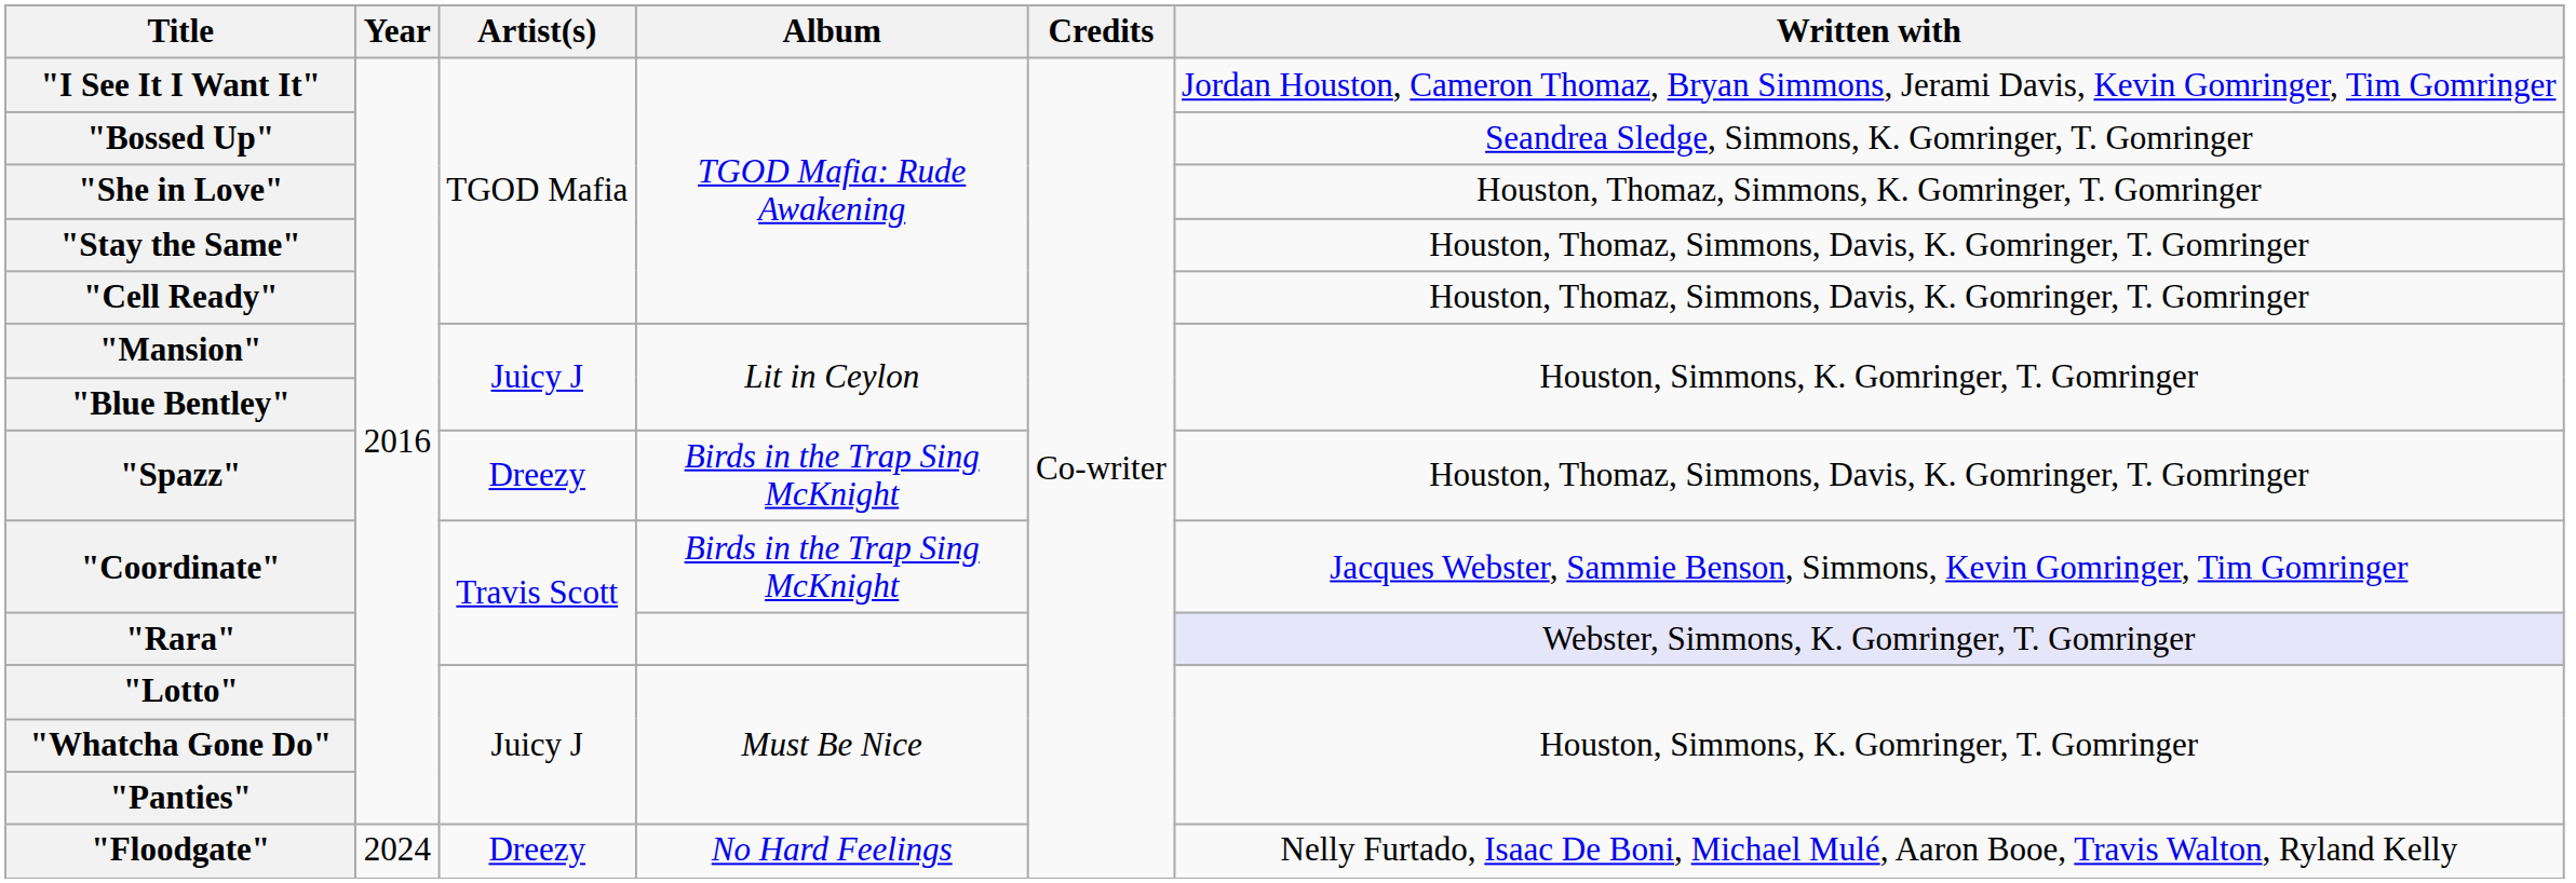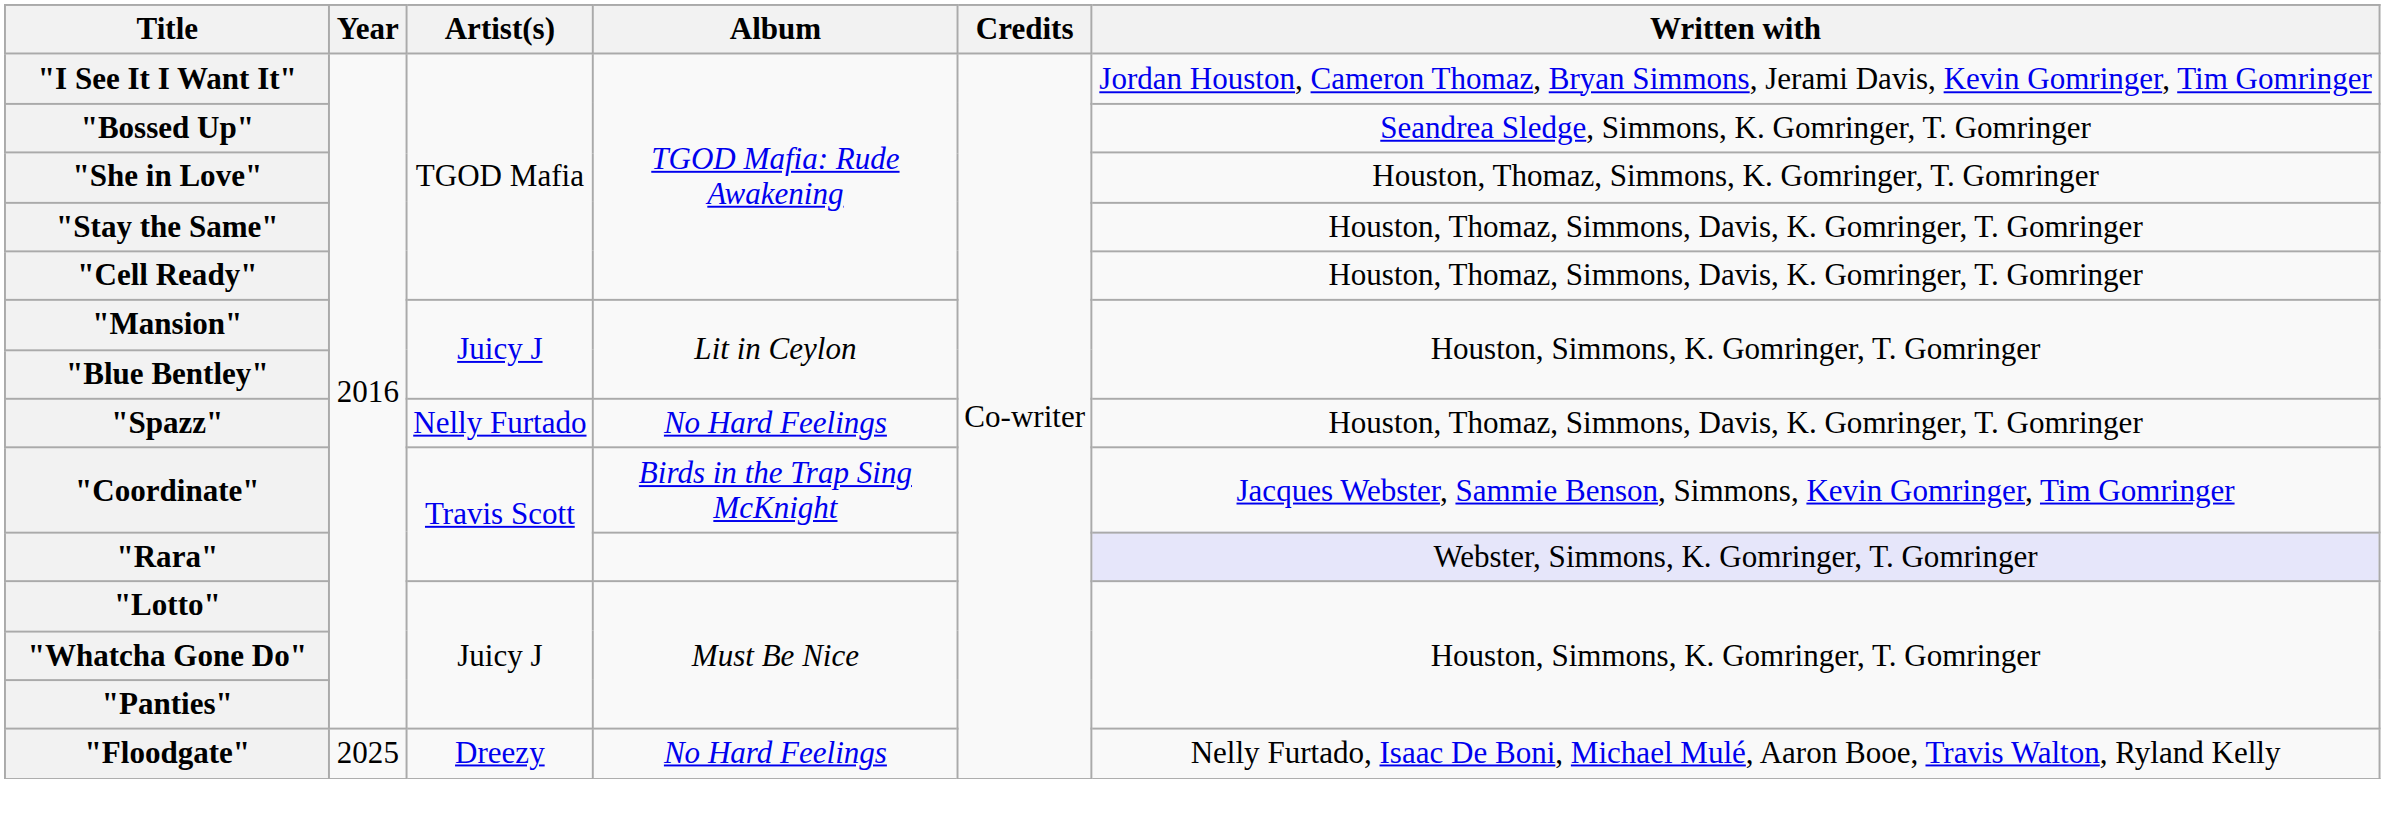"Spazz" | Artist(s): Dreezy -> Nelly Furtado
"Spazz" | Album: Birds in the Trap Sing McKnight -> No Hard Feelings
"Floodgate" | Year: 2024 -> 2025
